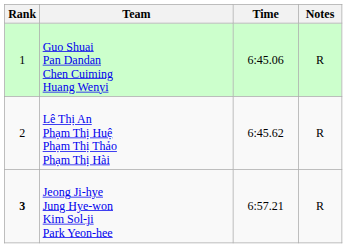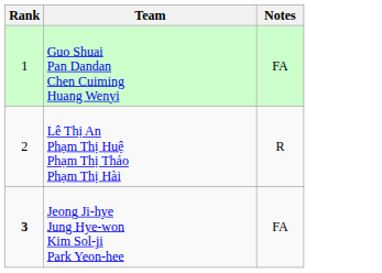- column: Time | 6:45.06 | 6:45.62 | 6:57.21
Guo Shuai Pan Dandan Chen Cuiming Huang Wenyi | Notes: R -> FA
Jeong Ji-hye Jung Hye-won Kim Sol-ji Park Yeon-hee | Notes: R -> FA
